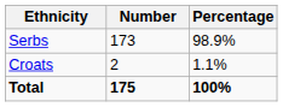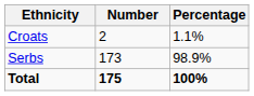rows swapped: Serbs <-> Croats
